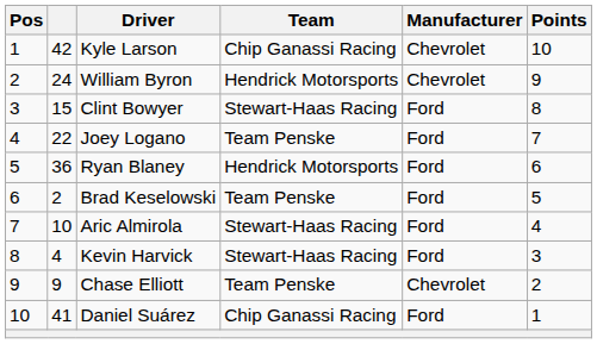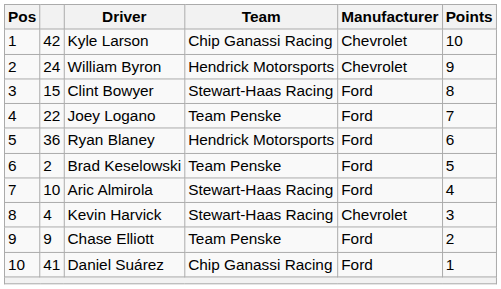Kevin Harvick | Manufacturer: Ford -> Chevrolet
Chase Elliott | Manufacturer: Chevrolet -> Ford
